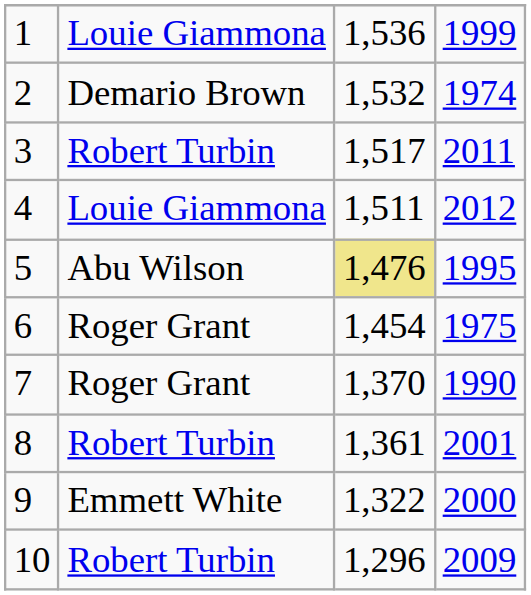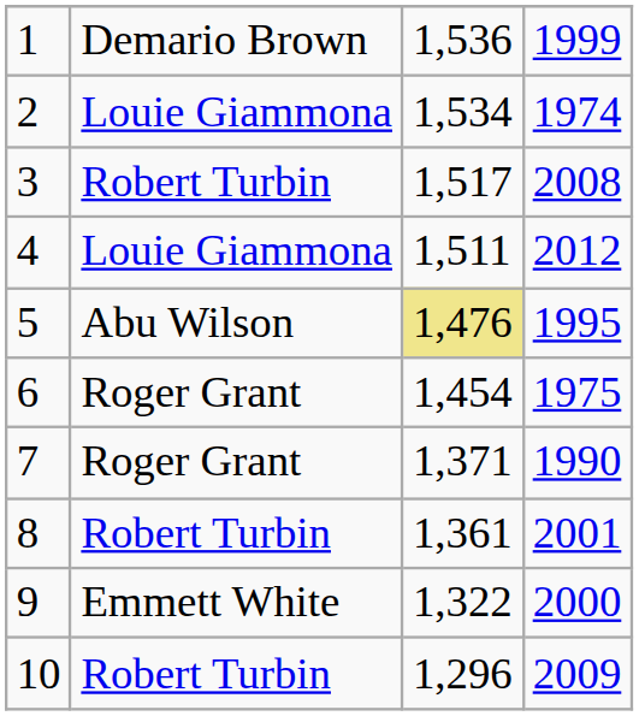1 | column 2: Louie Giammona -> Demario Brown
2 | column 2: Demario Brown -> Louie Giammona
2 | column 3: 1,532 -> 1,534
3 | column 4: 2011 -> 2008
7 | column 3: 1,370 -> 1,371
